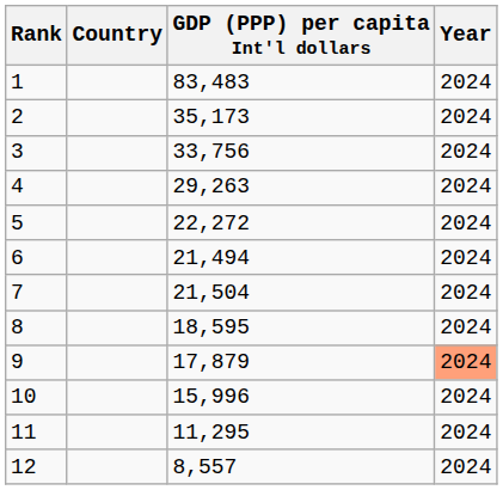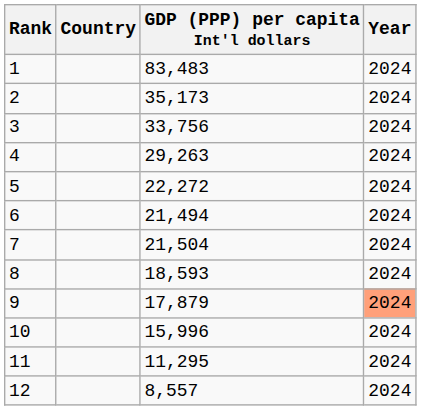8 | GDP (PPP) per capita Int'l dollars: 18,595 -> 18,593
